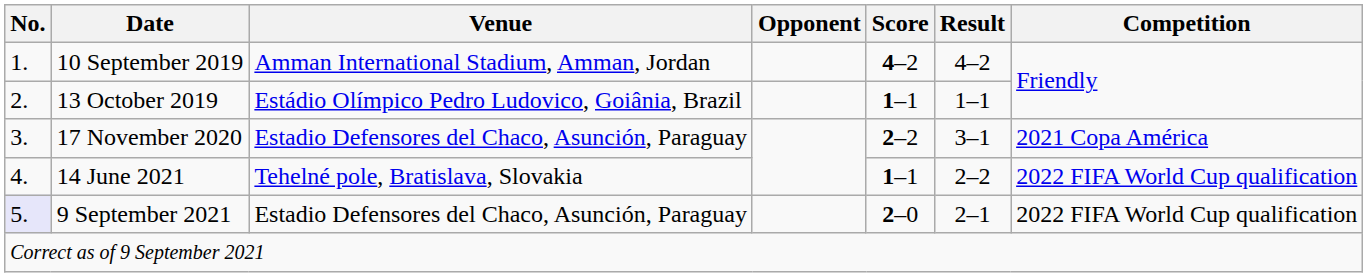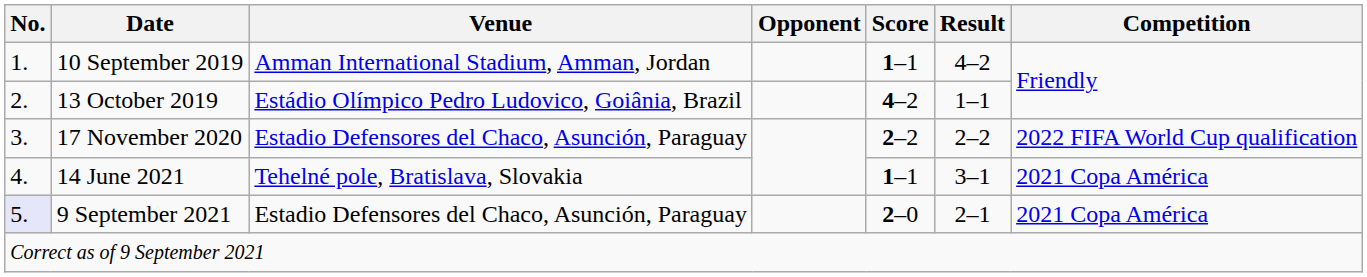10 September 2019 | Score: 4–2 -> 1–1
13 October 2019 | Score: 1–1 -> 4–2
17 November 2020 | Result: 3–1 -> 2–2
17 November 2020 | Competition: 2021 Copa América -> 2022 FIFA World Cup qualification
14 June 2021 | Result: 2–2 -> 3–1
14 June 2021 | Competition: 2022 FIFA World Cup qualification -> 2021 Copa América
9 September 2021 | Competition: 2022 FIFA World Cup qualification -> 2021 Copa América
